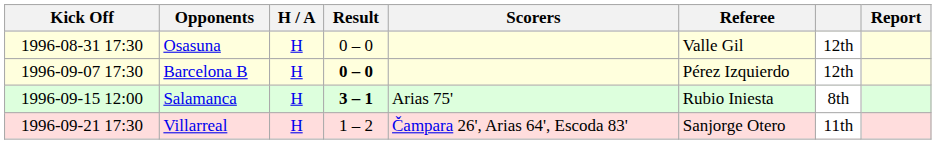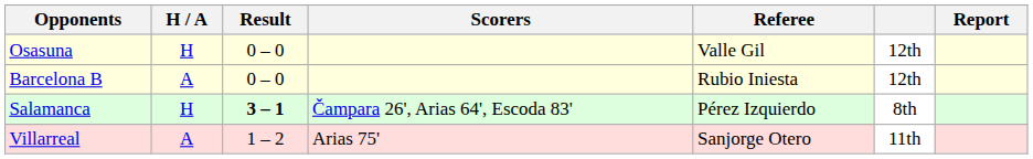- column: Kick Off | 1996-08-31 17:30 | 1996-09-07 17:30 | 1996-09-15 12:00 | 1996-09-21 17:30
Barcelona B | H / A: H -> A
Barcelona B | Result: bold -> normal
Barcelona B | Referee: Pérez Izquierdo -> Rubio Iniesta
Salamanca | Scorers: Arias 75' -> Čampara 26', Arias 64', Escoda 83'
Salamanca | Referee: Rubio Iniesta -> Pérez Izquierdo
Villarreal | H / A: H -> A
Villarreal | Scorers: Čampara 26', Arias 64', Escoda 83' -> Arias 75'
